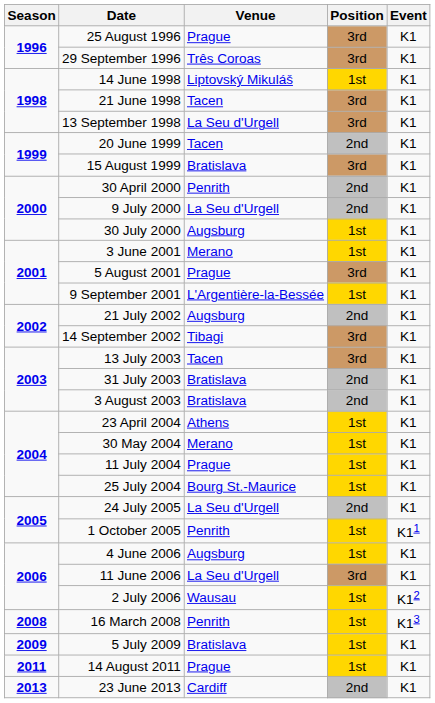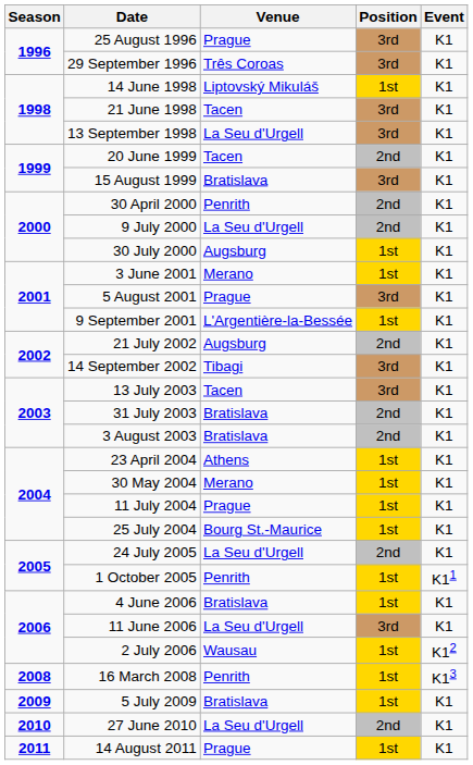4 June 2006 | Venue: Augsburg -> Bratislava
+ row: 2010 | 27 June 2010 | La Seu d'Urgell | 2nd | K1
- row: 2013 | 23 June 2013 | Cardiff | 2nd | K1
